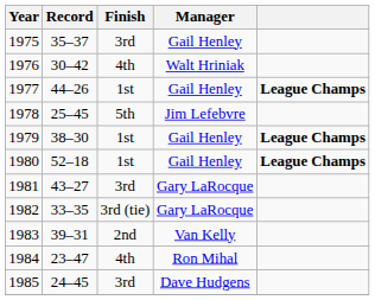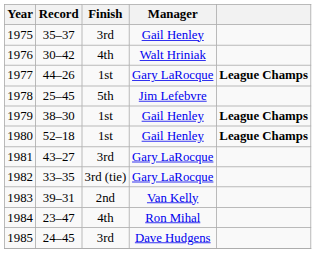1977 | Manager: Gail Henley -> Gary LaRocque
